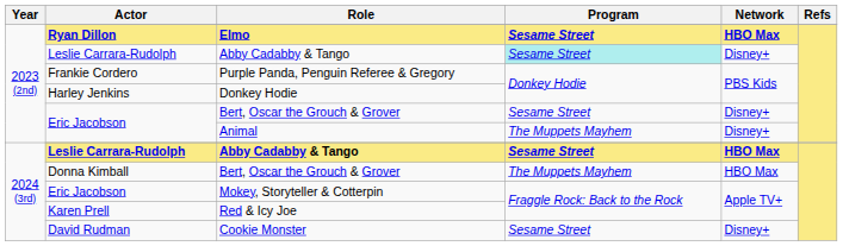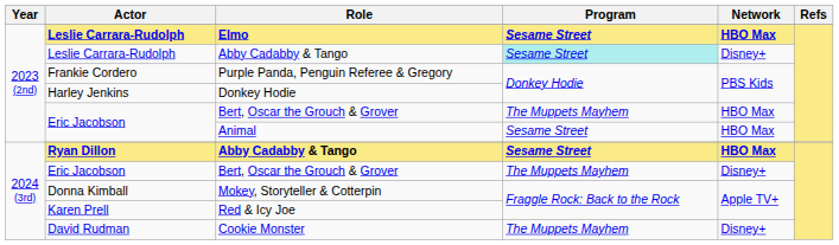Elmo | Actor: Ryan Dillon -> Leslie Carrara-Rudolph
2023 (2nd) / Bert, Oscar the Grouch & Grover | Program: Sesame Street -> The Muppets Mayhem
2023 (2nd) / Bert, Oscar the Grouch & Grover | Network: Disney+ -> HBO Max
Animal | Program: The Muppets Mayhem -> Sesame Street
Animal | Network: Disney+ -> HBO Max
2024 (3rd) / Abby Cadabby & Tango | Actor: Leslie Carrara-Rudolph -> Ryan Dillon
2024 (3rd) / Bert, Oscar the Grouch & Grover | Actor: Donna Kimball -> Eric Jacobson
2024 (3rd) / Bert, Oscar the Grouch & Grover | Network: HBO Max -> Disney+
Mokey, Storyteller & Cotterpin | Actor: Eric Jacobson -> Donna Kimball
Cookie Monster | Program: Sesame Street -> The Muppets Mayhem
